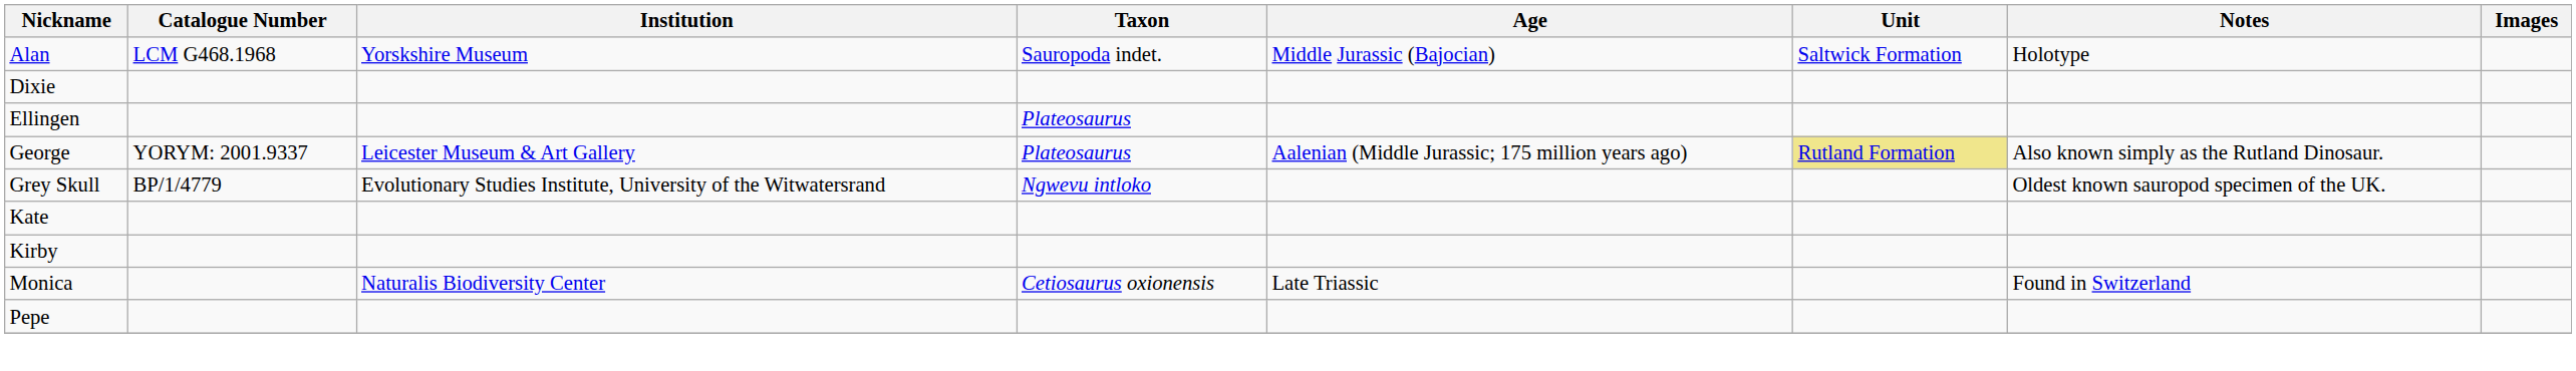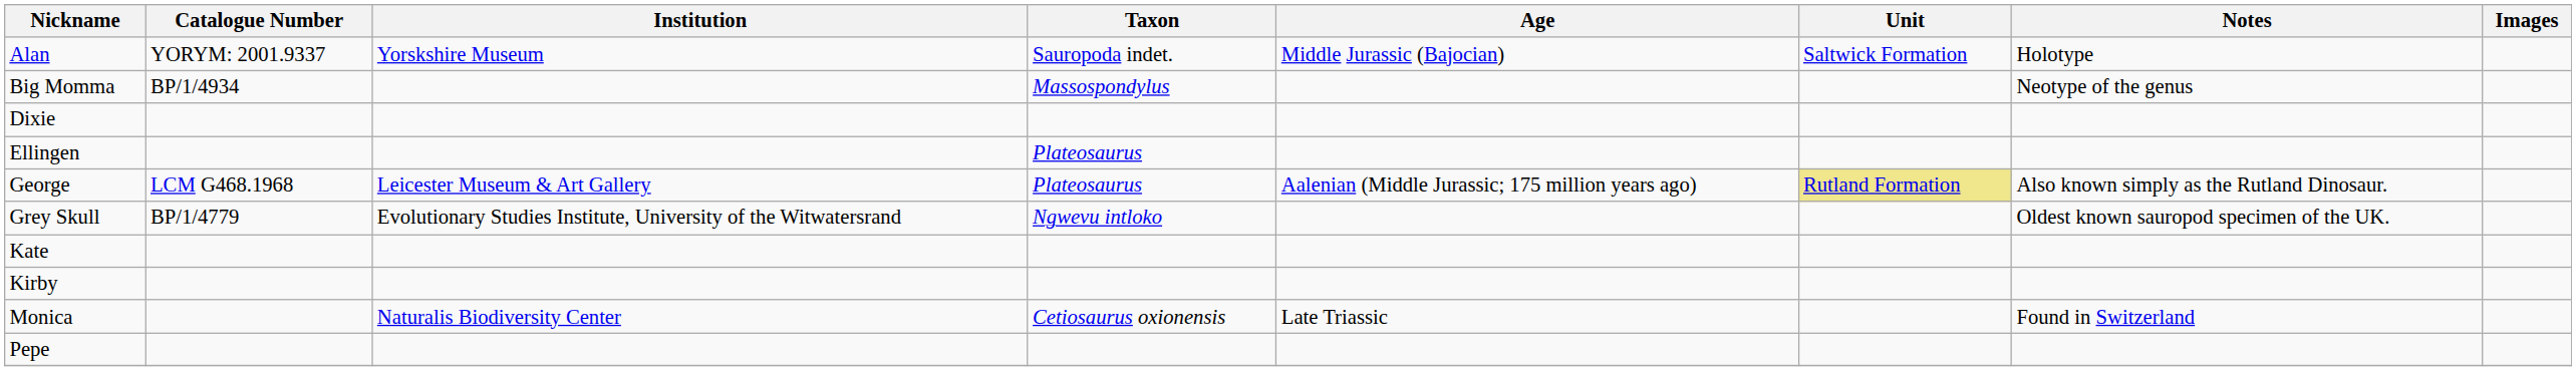Alan | Catalogue Number: LCM G468.1968 -> YORYM: 2001.9337
+ row: Big Momma | BP/1/4934 | Massospondylus | Neotype of the genus
George | Catalogue Number: YORYM: 2001.9337 -> LCM G468.1968
